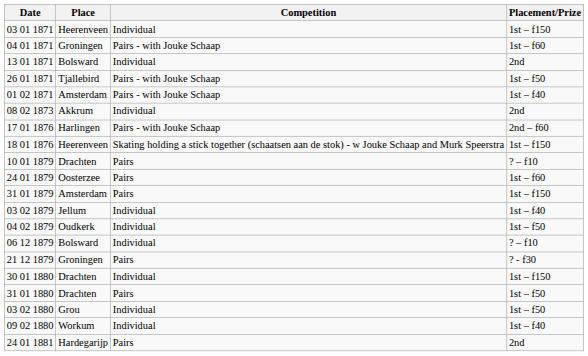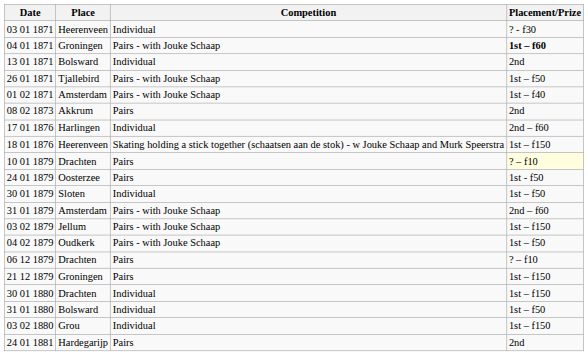03 01 1871 | Placement/Prize: 1st – f150 -> ? - f30
04 01 1871 | Placement/Prize: normal -> bold
08 02 1873 | Competition: Individual -> Pairs
17 01 1876 | Competition: Pairs - with Jouke Schaap -> Individual
10 01 1879 | Placement/Prize: no background -> lightyellow background
24 01 1879 | Placement/Prize: 1st – f60 -> 1st - f50
+ row: 30 01 1879 | Sloten | Individual | 1st – f50
31 01 1879 | Competition: Pairs -> Pairs - with Jouke Schaap
31 01 1879 | Placement/Prize: 1st – f150 -> 2nd – f60
03 02 1879 | Competition: Individual -> Pairs - with Jouke Schaap
03 02 1879 | Placement/Prize: 1st – f40 -> 1st – f150
04 02 1879 | Competition: Individual -> Pairs - with Jouke Schaap
06 12 1879 | Place: Bolsward -> Drachten
06 12 1879 | Competition: Individual -> Pairs
21 12 1879 | Placement/Prize: ? - f30 -> 1st – f150
31 01 1880 | Place: Drachten -> Bolsward
31 01 1880 | Competition: Pairs -> Individual
03 02 1880 | Placement/Prize: 1st – f50 -> 1st – f150
- row: 09 02 1880 | Workum | Individual | 1st – f40
